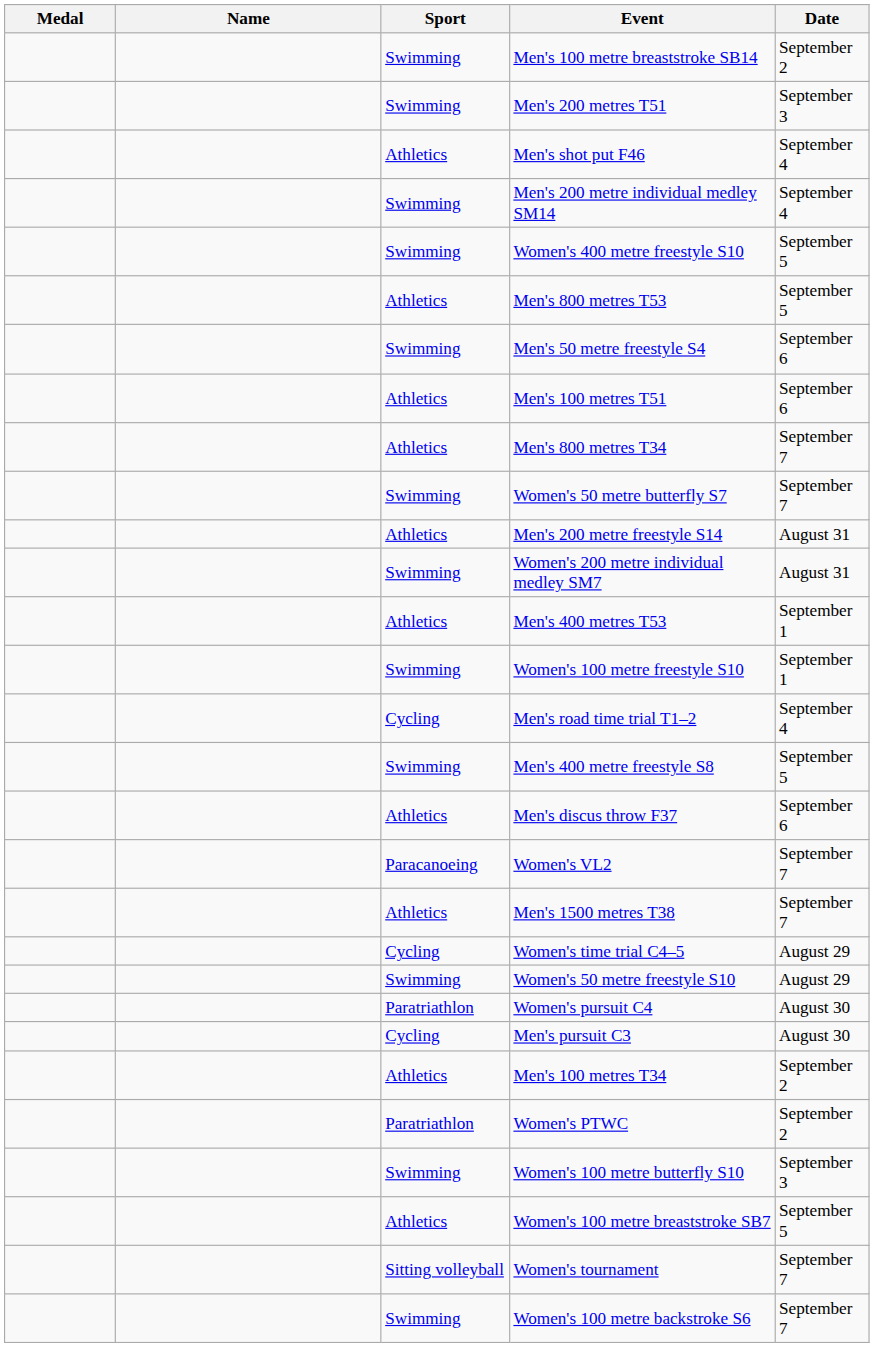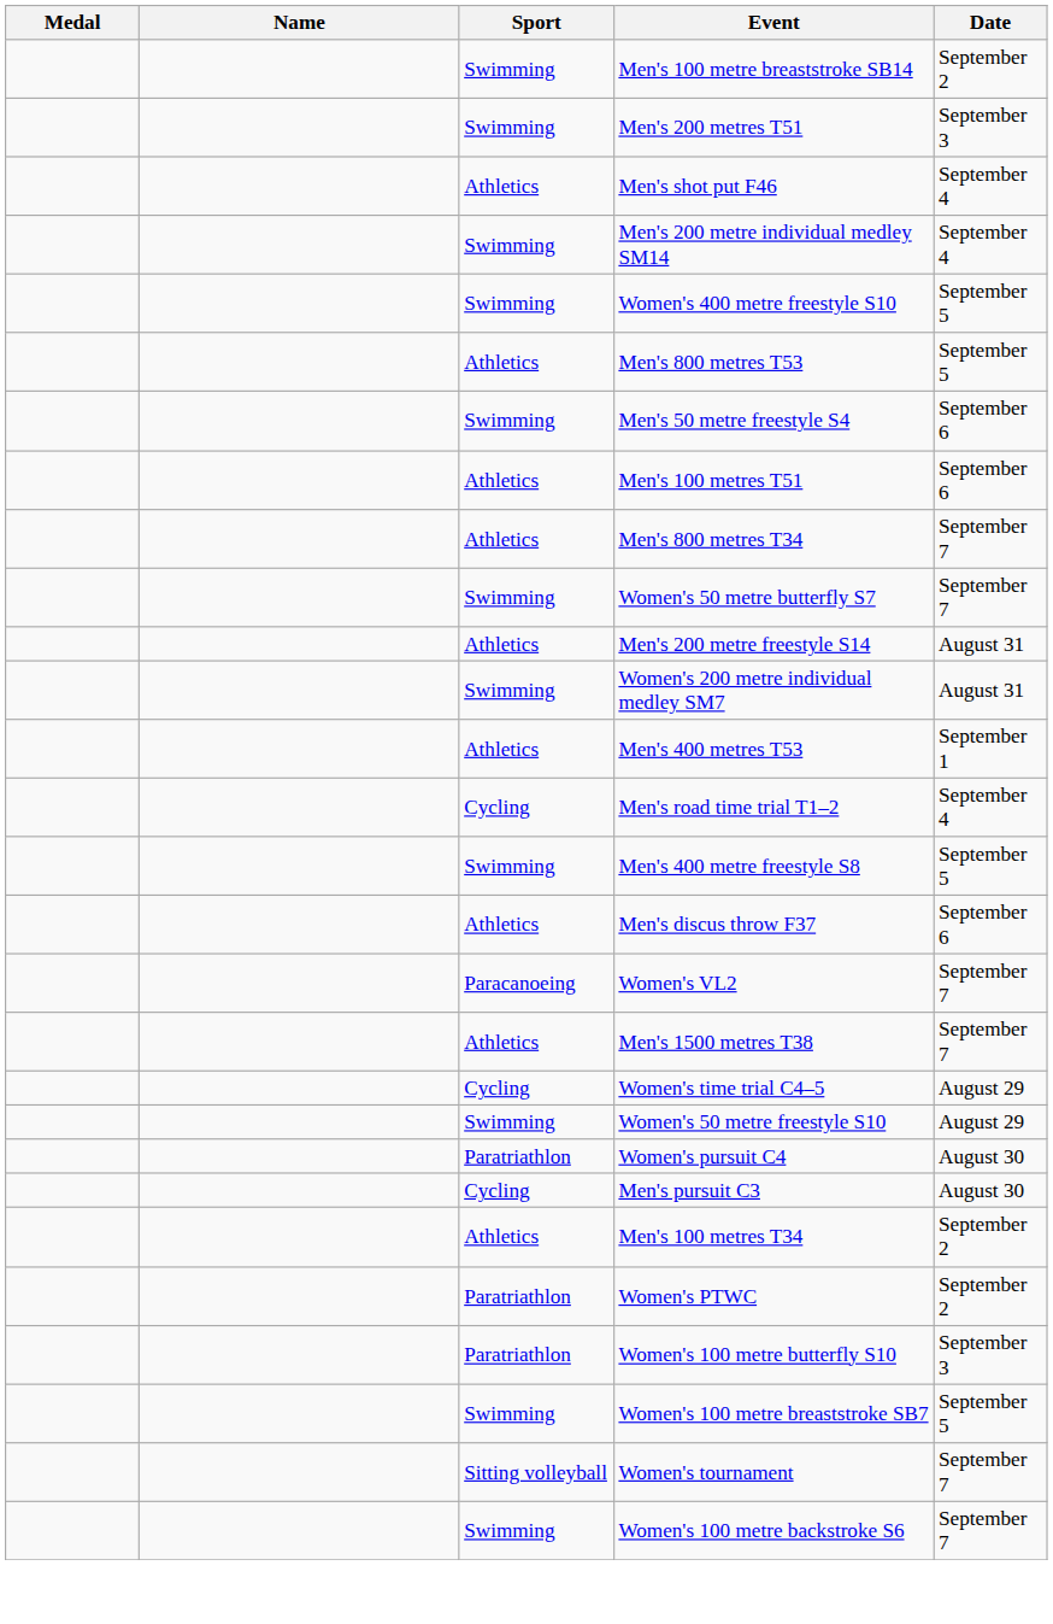- row: Swimming | Women's 100 metre freestyle S10 | September 1
Women's 100 metre butterfly S10 | Sport: Swimming -> Paratriathlon
Women's 100 metre breaststroke SB7 | Sport: Athletics -> Swimming
